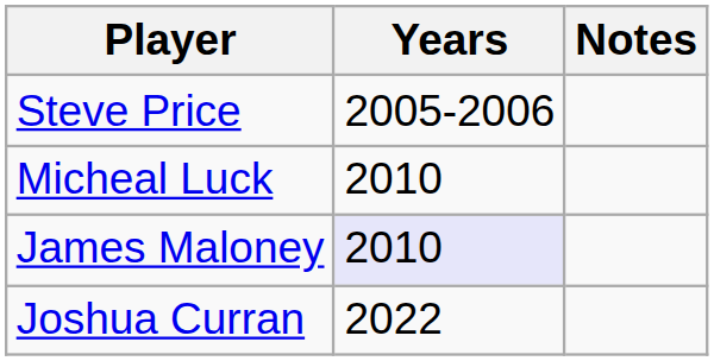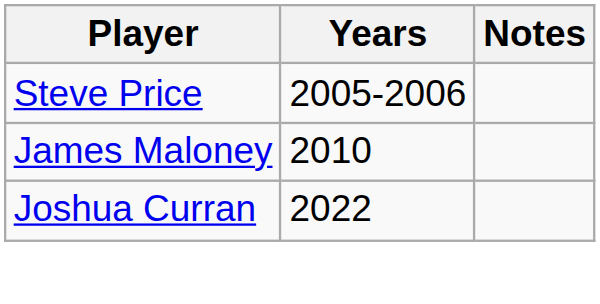- row: Micheal Luck | 2010
James Maloney | Years: lavender background -> no background
